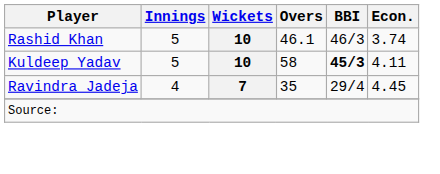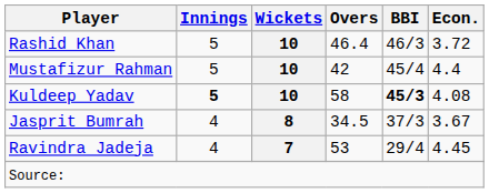Rashid Khan | Overs: 46.1 -> 46.4
Rashid Khan | Econ.: 3.74 -> 3.72
+ row: Mustafizur Rahman | 5 | 10 | 42 | 45/4 | 4.4
Kuldeep Yadav | Innings: normal -> bold
Kuldeep Yadav | Econ.: 4.11 -> 4.08
+ row: Jasprit Bumrah | 4 | 8 | 34.5 | 37/3 | 3.67
Ravindra Jadeja | Overs: 35 -> 53
